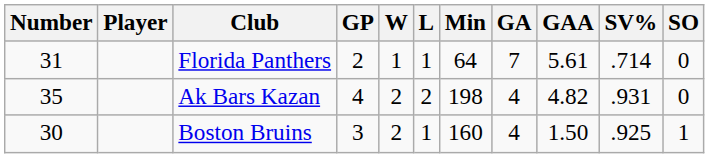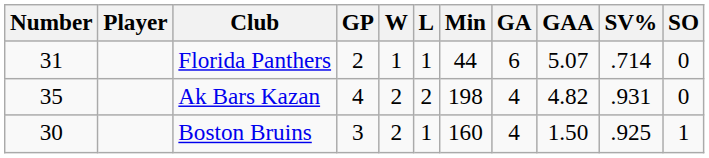Florida Panthers | Min: 64 -> 44
Florida Panthers | GA: 7 -> 6
Florida Panthers | GAA: 5.61 -> 5.07
